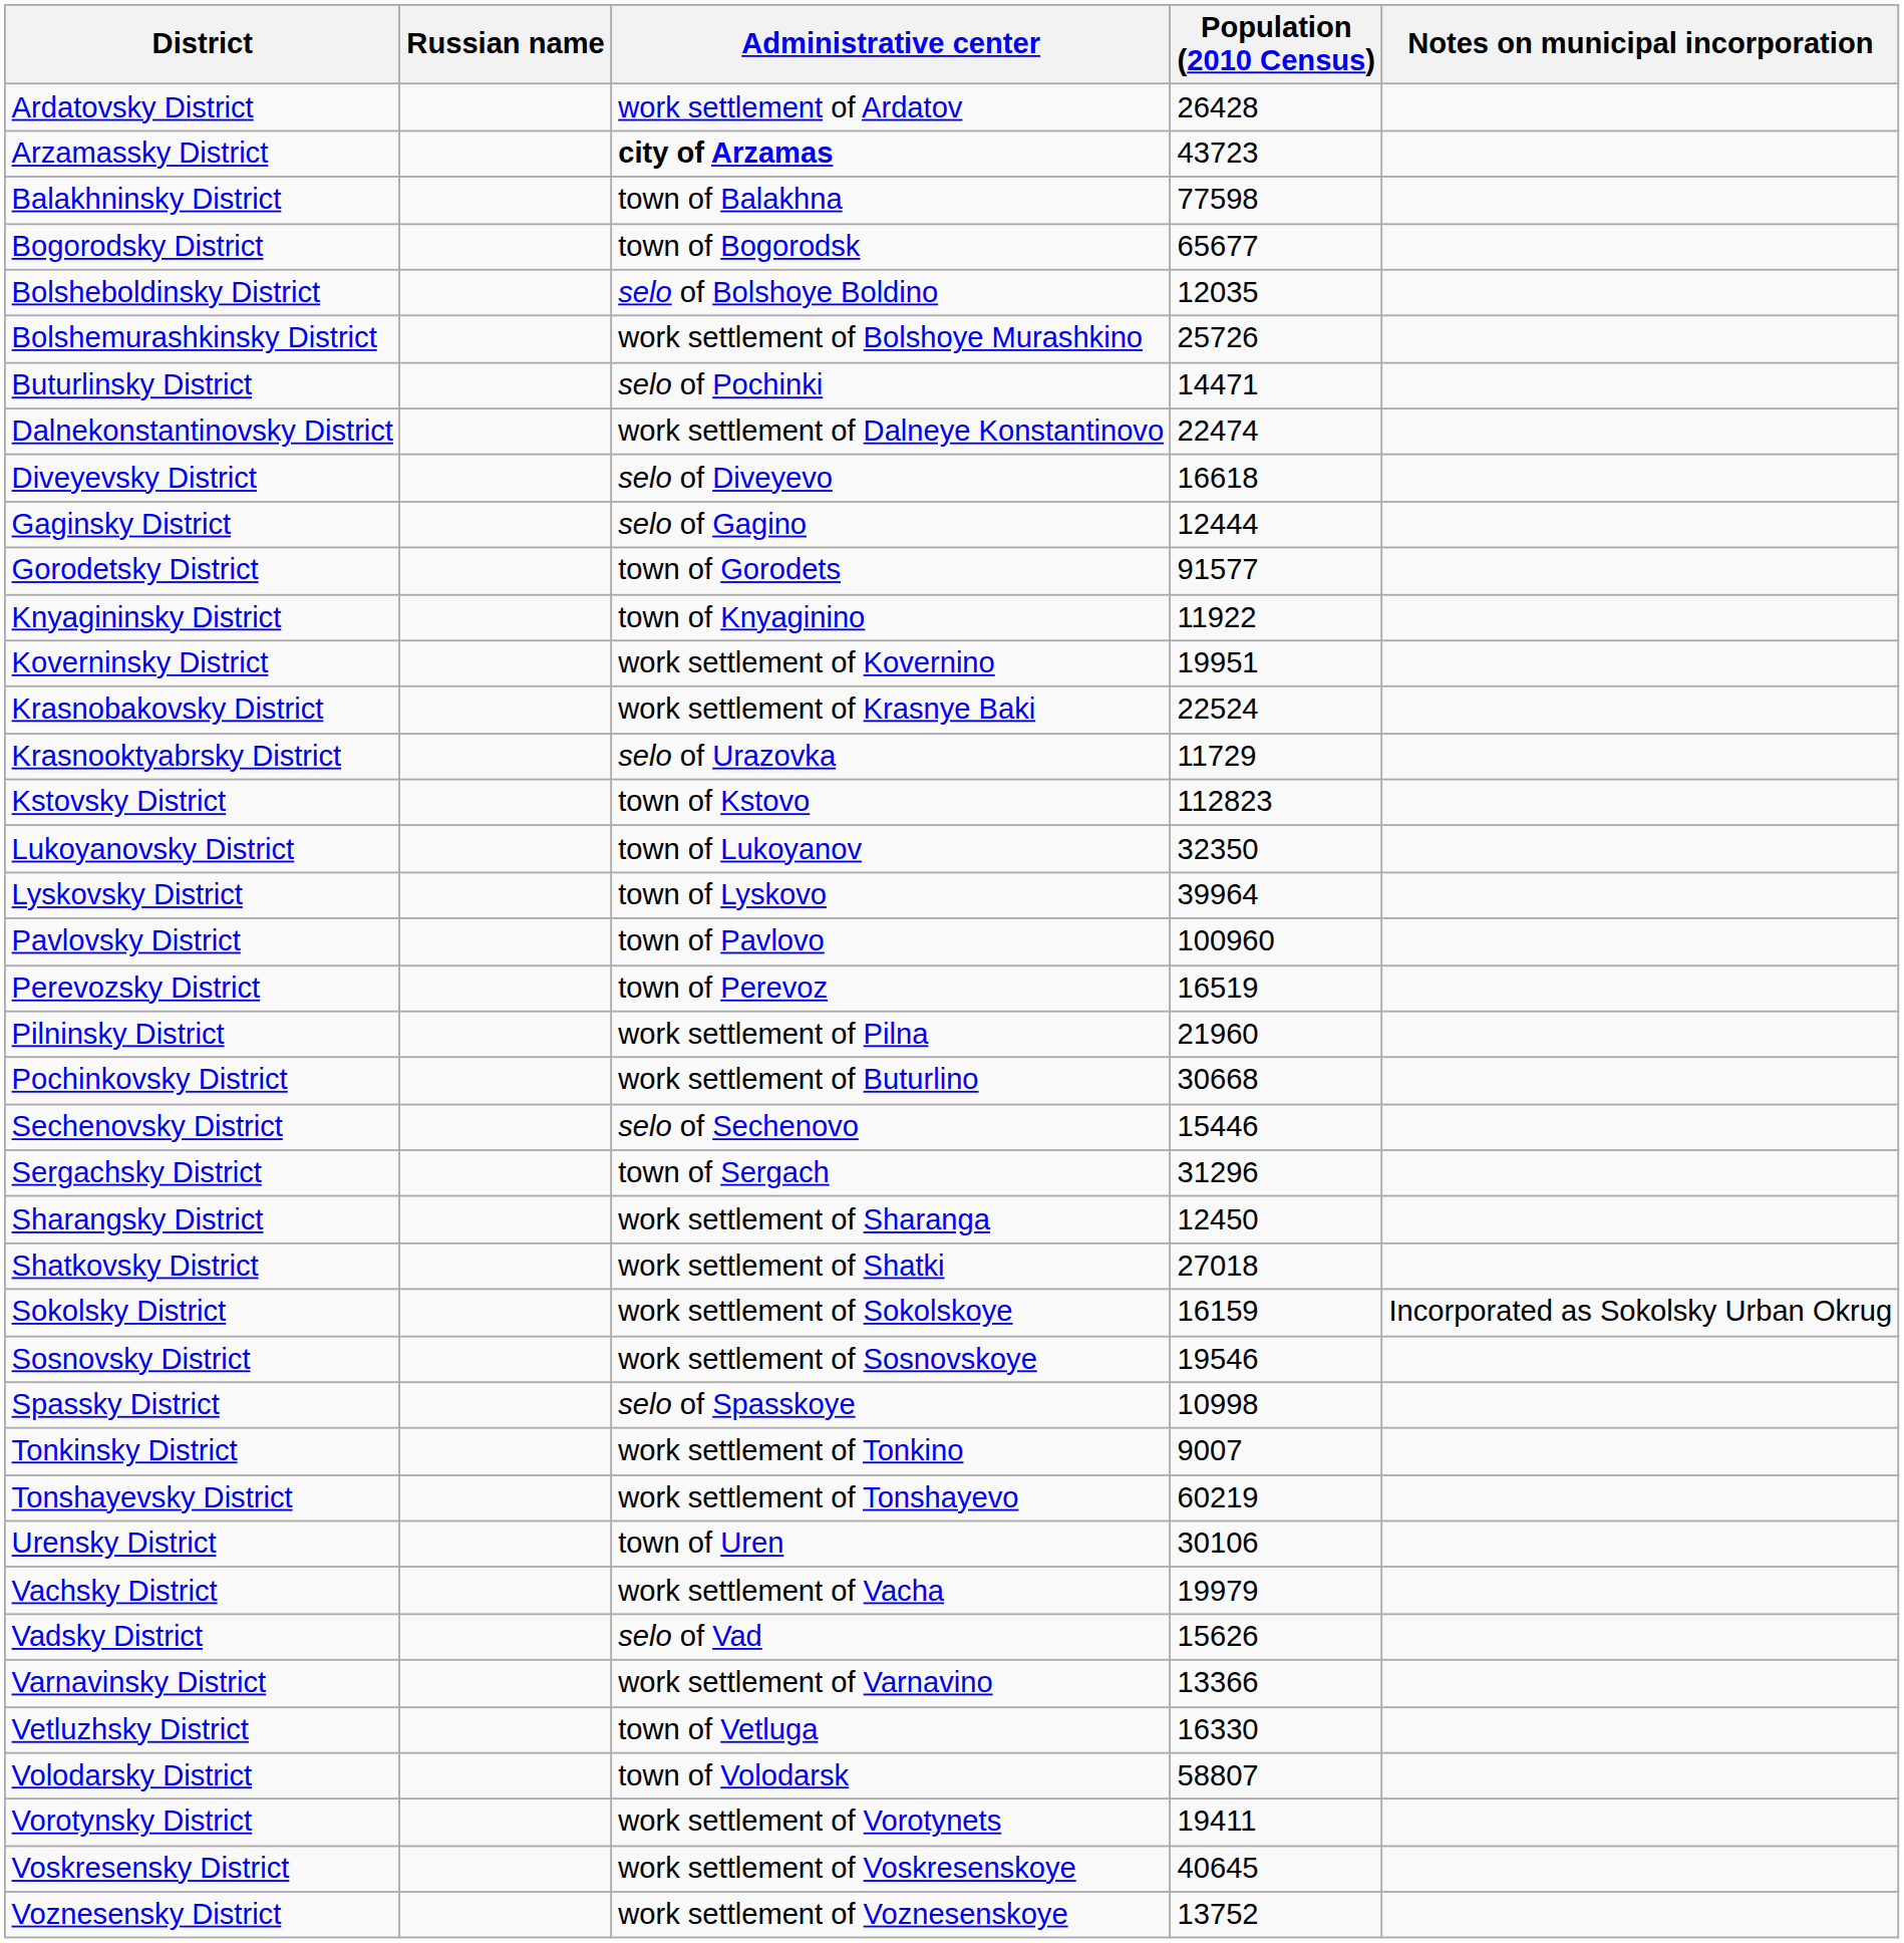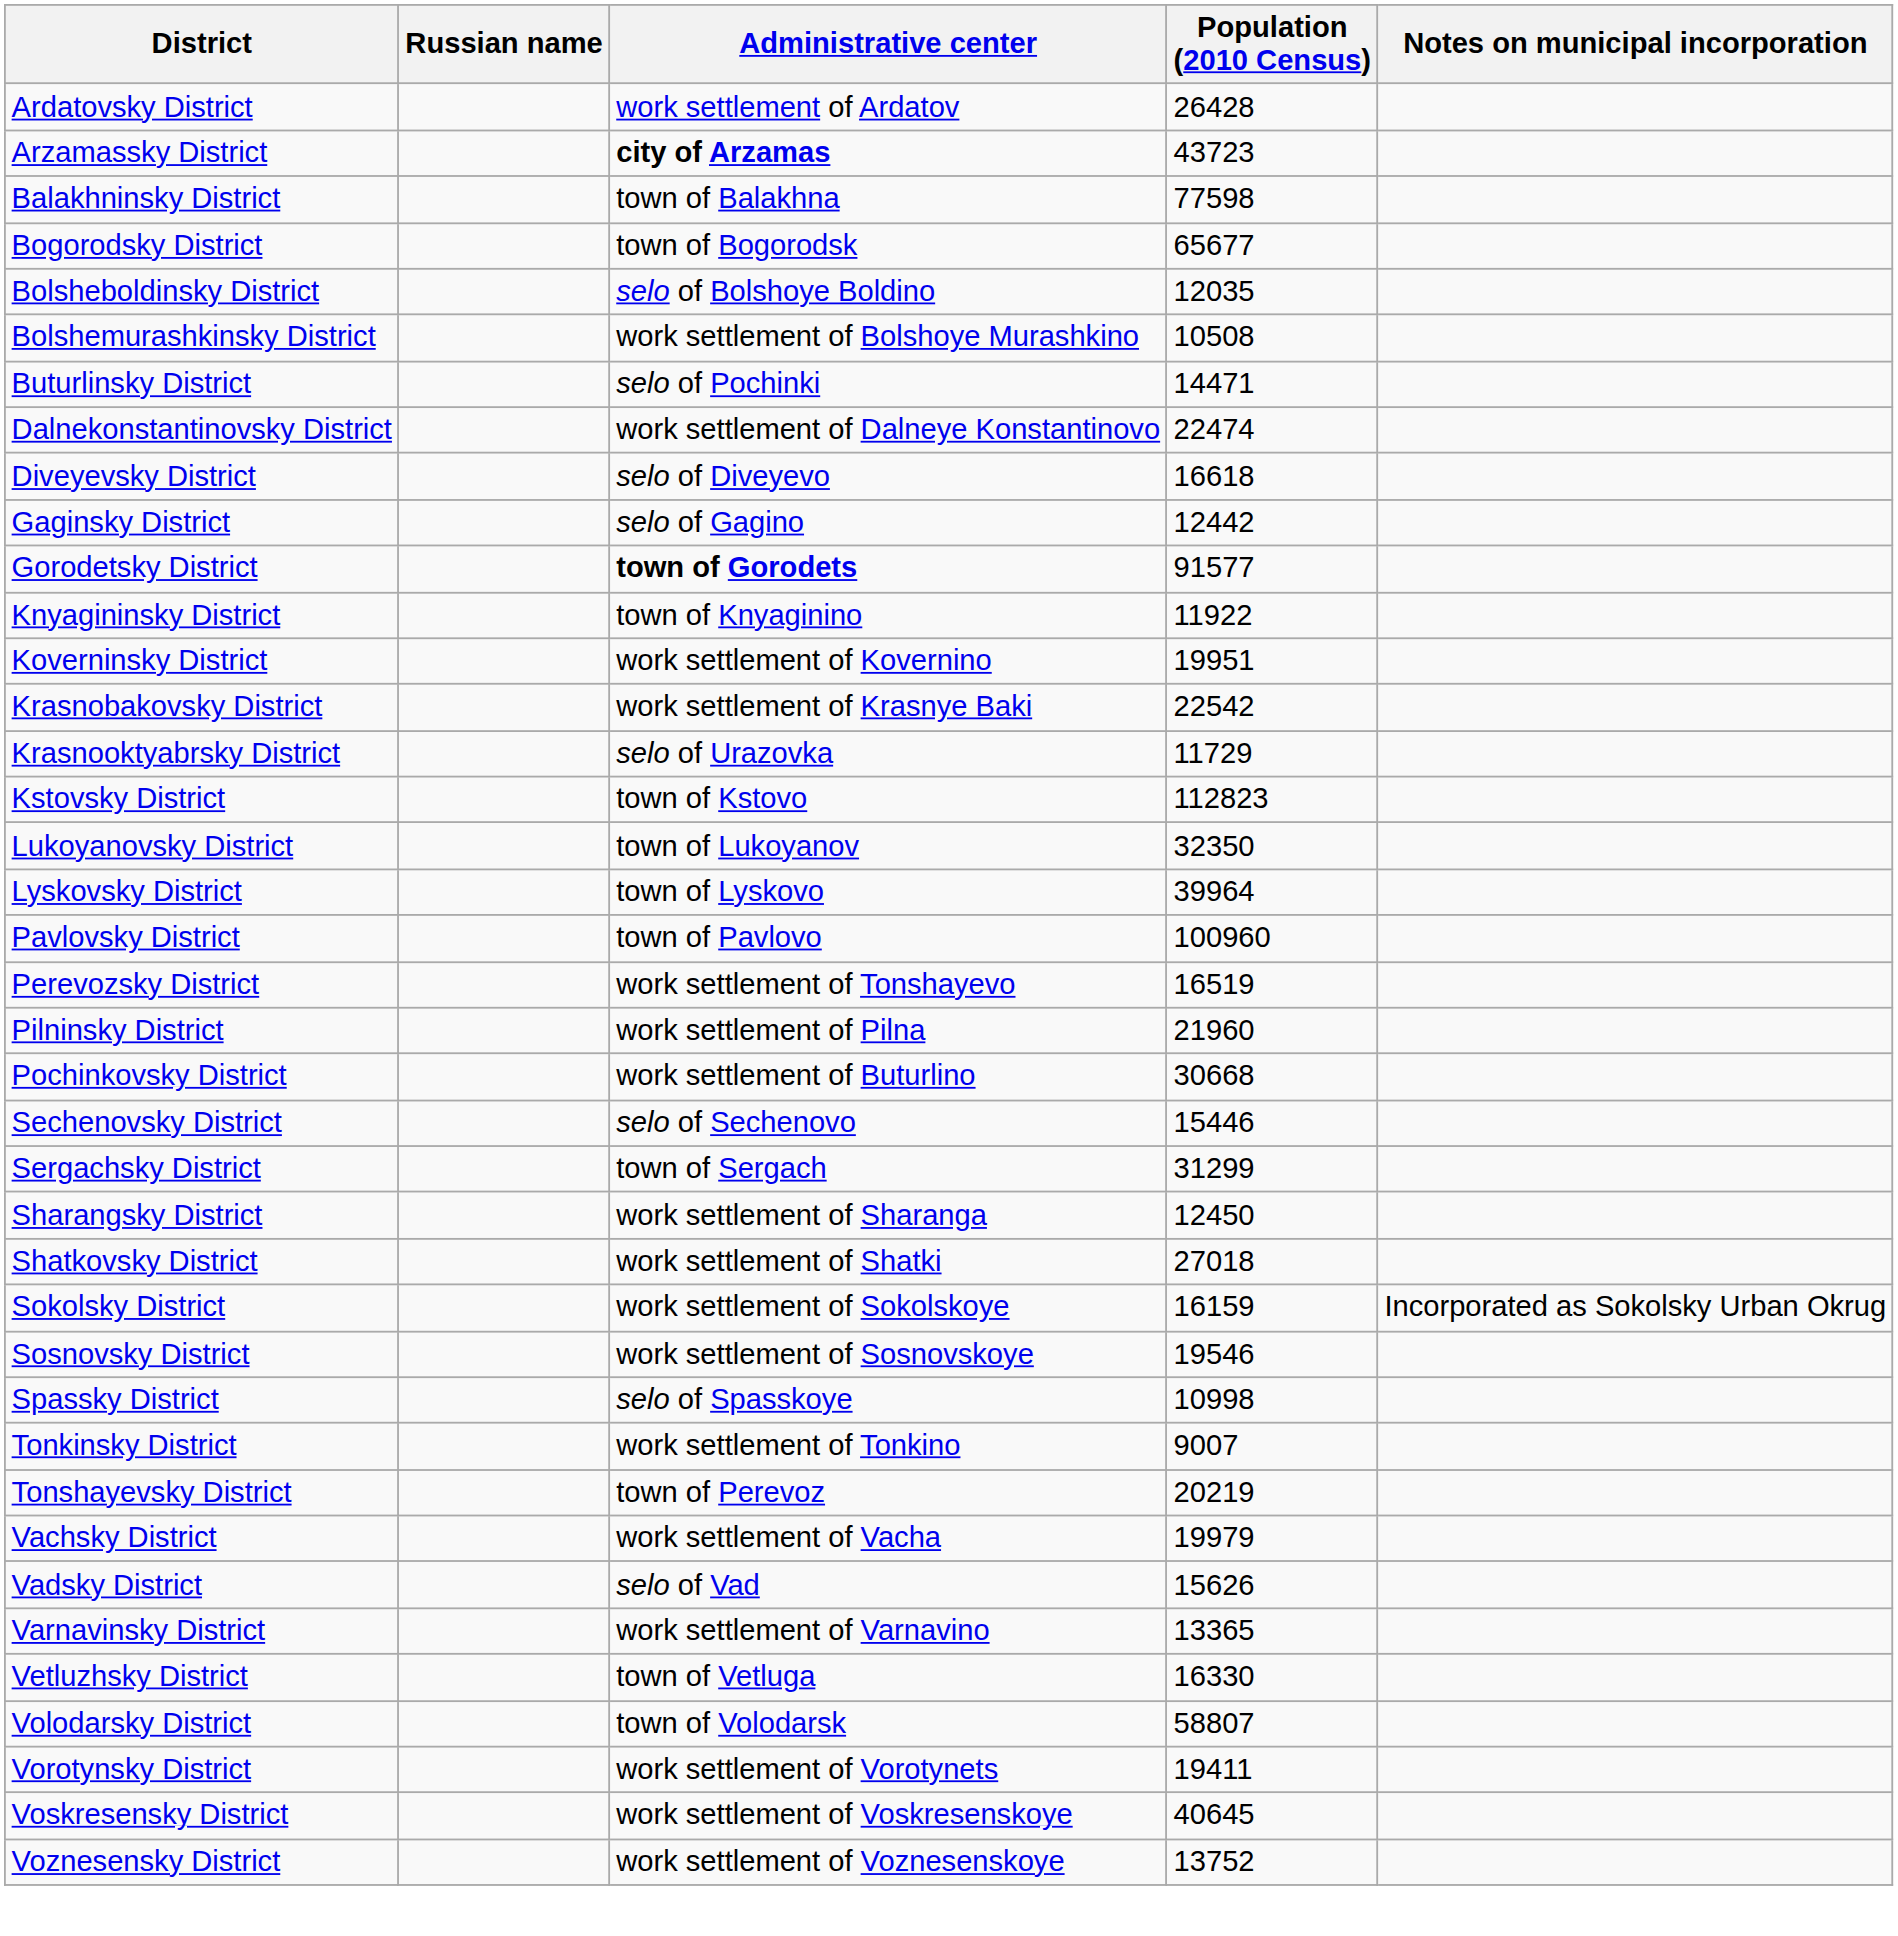Bolshemurashkinsky District | Population (2010 Census): 25726 -> 10508
Gaginsky District | Population (2010 Census): 12444 -> 12442
Gorodetsky District | Administrative center: normal -> bold
Krasnobakovsky District | Population (2010 Census): 22524 -> 22542
Perevozsky District | Administrative center: town of Perevoz -> work settlement of Tonshayevo
Sergachsky District | Population (2010 Census): 31296 -> 31299
Tonshayevsky District | Administrative center: work settlement of Tonshayevo -> town of Perevoz
Tonshayevsky District | Population (2010 Census): 60219 -> 20219
- row: Urensky District | town of Uren | 30106
Varnavinsky District | Population (2010 Census): 13366 -> 13365
